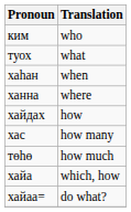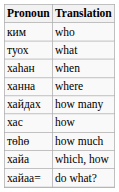хайдах | Translation: how -> how many
хас | Translation: how many -> how
